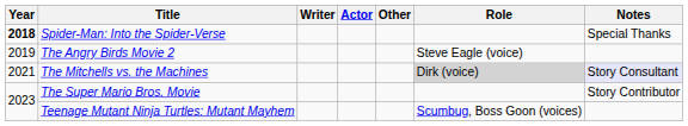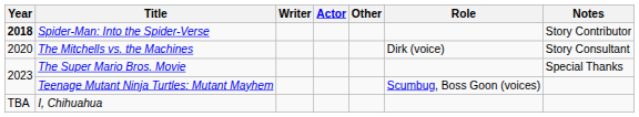Spider-Man: Into the Spider-Verse | Notes: Special Thanks -> Story Contributor
- row: 2019 | The Angry Birds Movie 2 | Steve Eagle (voice)
The Mitchells vs. the Machines | Year: 2021 -> 2020
The Mitchells vs. the Machines | Role: lightgrey background -> no background
The Mitchells vs. the Machines | Notes: lavender background -> no background
The Super Mario Bros. Movie | Notes: Story Contributor -> Special Thanks
+ row: TBA | I, Chihuahua
